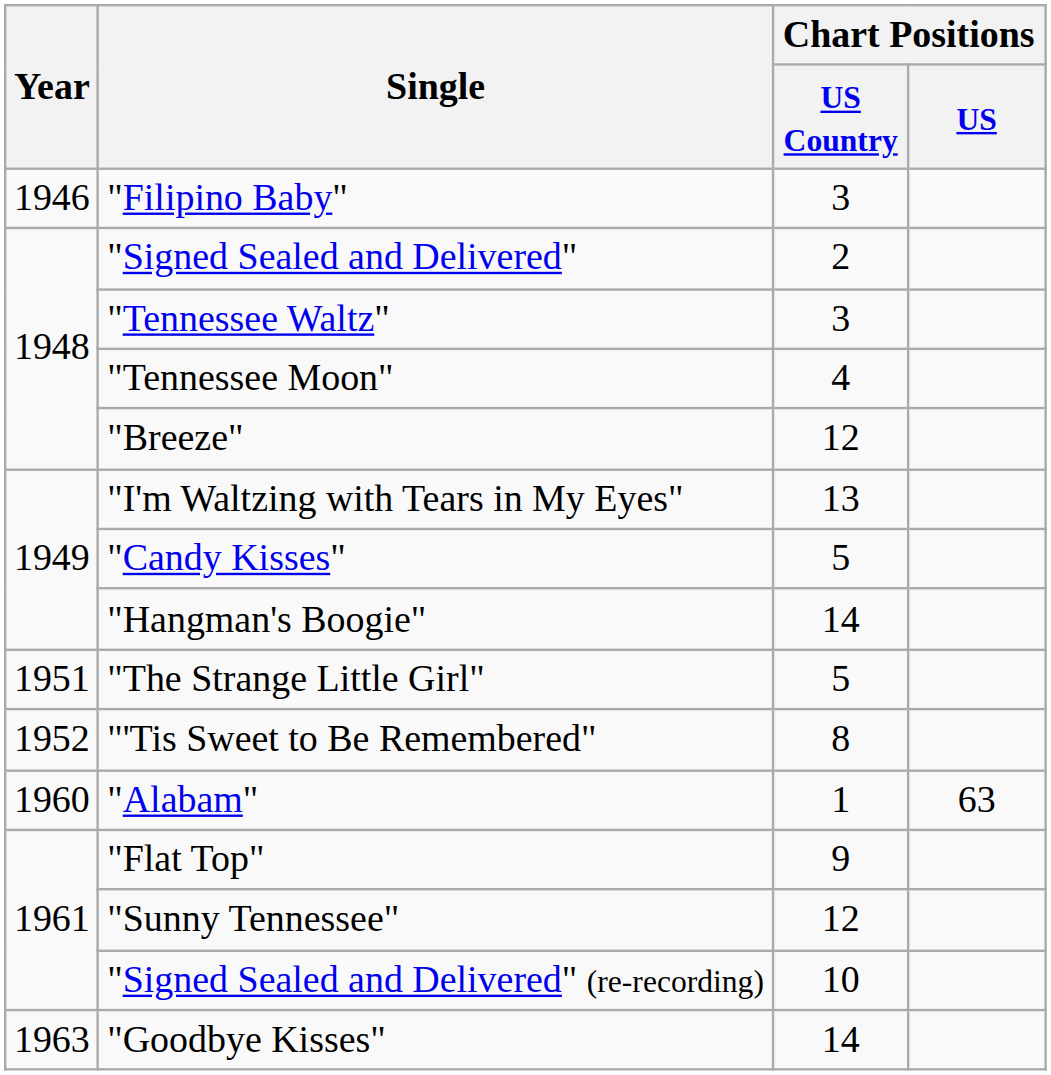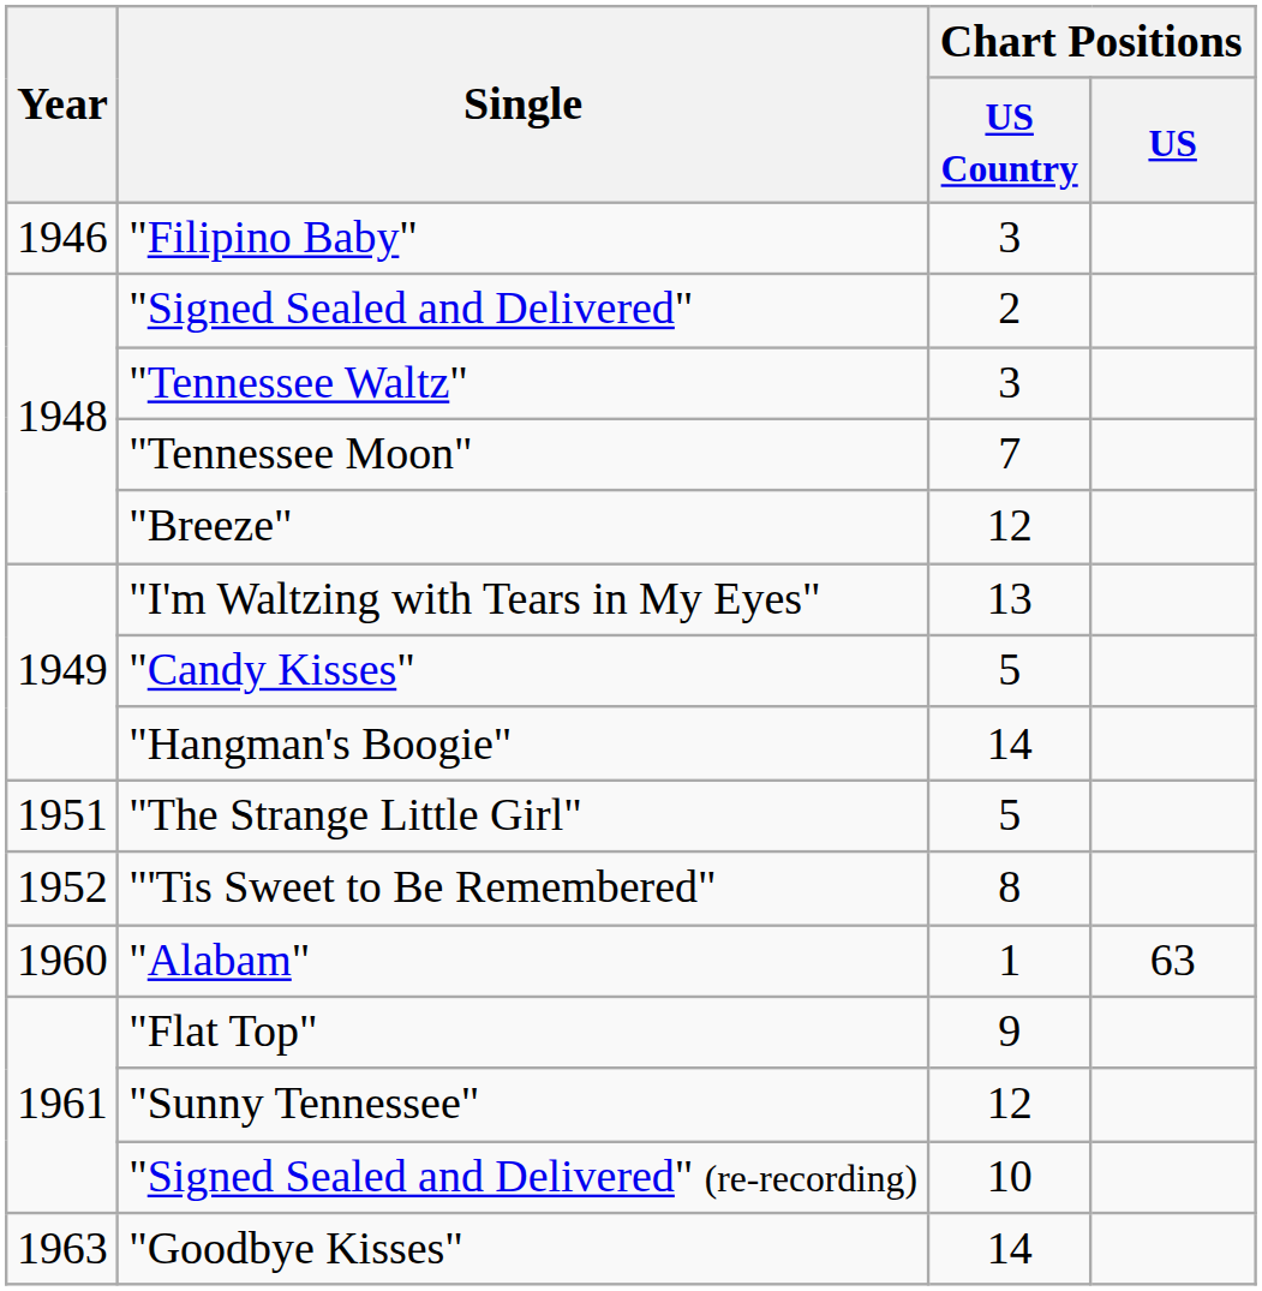"Tennessee Moon" | Chart Positions / US Country: 4 -> 7
